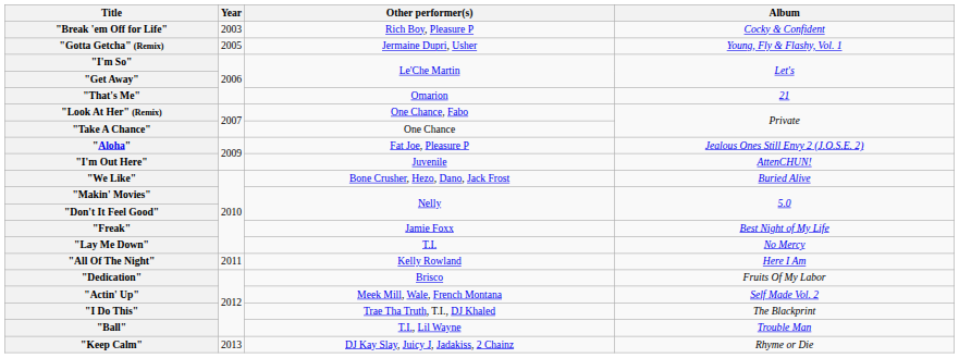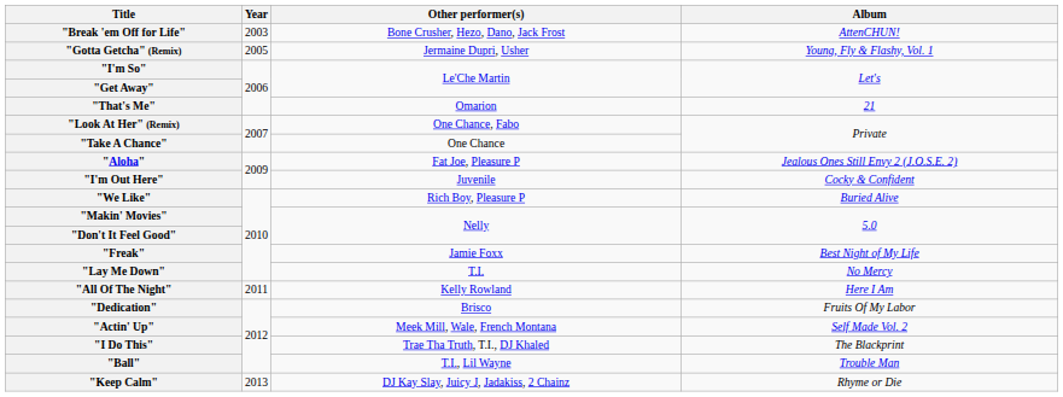"Break 'em Off for Life" | Other performer(s): Rich Boy, Pleasure P -> Bone Crusher, Hezo, Dano, Jack Frost
"Break 'em Off for Life" | Album: Cocky & Confident -> AttenCHUN!
"I'm Out Here" | Album: AttenCHUN! -> Cocky & Confident
"We Like" | Other performer(s): Bone Crusher, Hezo, Dano, Jack Frost -> Rich Boy, Pleasure P
